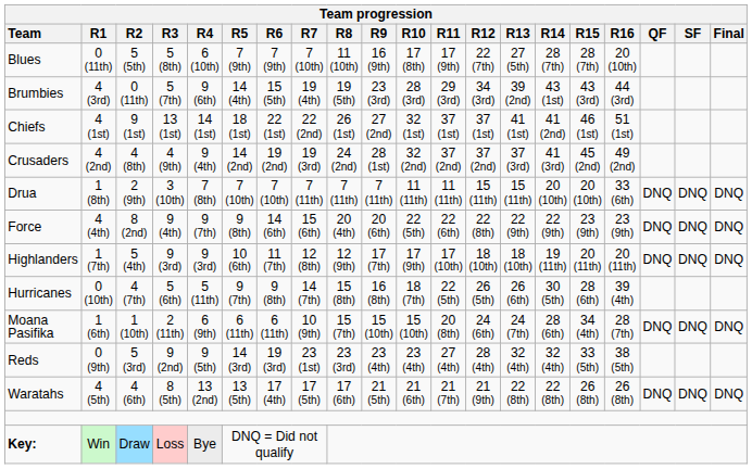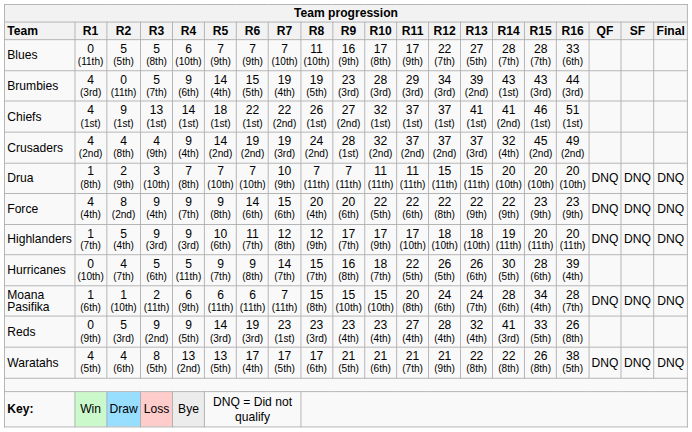Blues | R16: 20 (10th) -> 33 (6th)
Crusaders | R14: 41 (3rd) -> 32 (4th)
Drua | R7: 7 (11th) -> 10 (9th)
Drua | R16: 33 (6th) -> 20 (10th)
Hurricanes | R8: 15 (8th) -> 15 (7th)
Moana Pasifika | R7: 10 (9th) -> 7 (11th)
Moana Pasifika | R8: 15 (7th) -> 15 (8th)
Reds | R14: 32 (4th) -> 41 (3rd)
Reds | R16: 38 (5th) -> 26 (8th)
Waratahs | R16: 26 (8th) -> 38 (5th)
